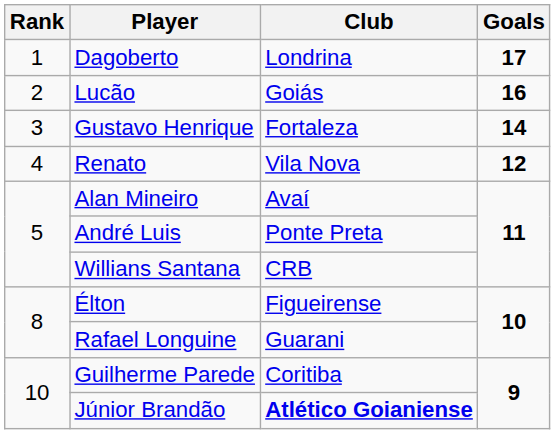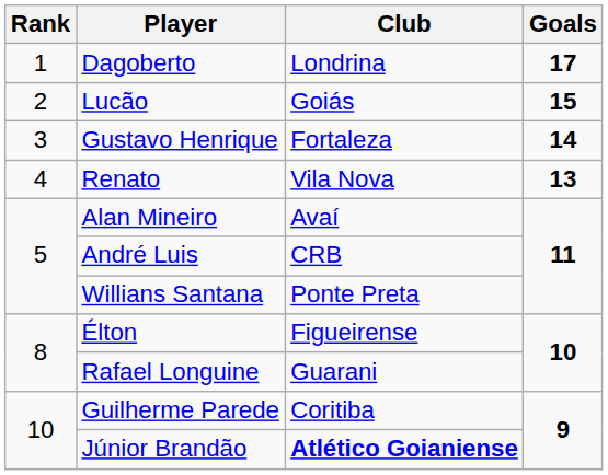Lucão | Goals: 16 -> 15
Renato | Goals: 12 -> 13
André Luis | Club: Ponte Preta -> CRB
Willians Santana | Club: CRB -> Ponte Preta
